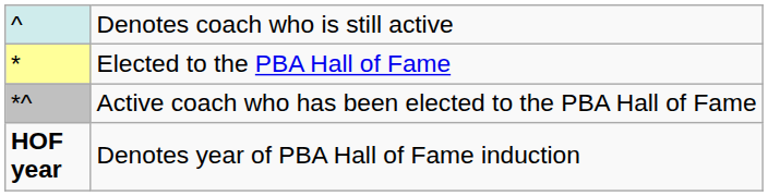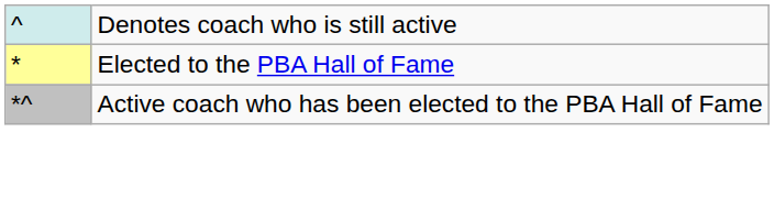- row: HOF year | Denotes year of PBA Hall of Fame induction
